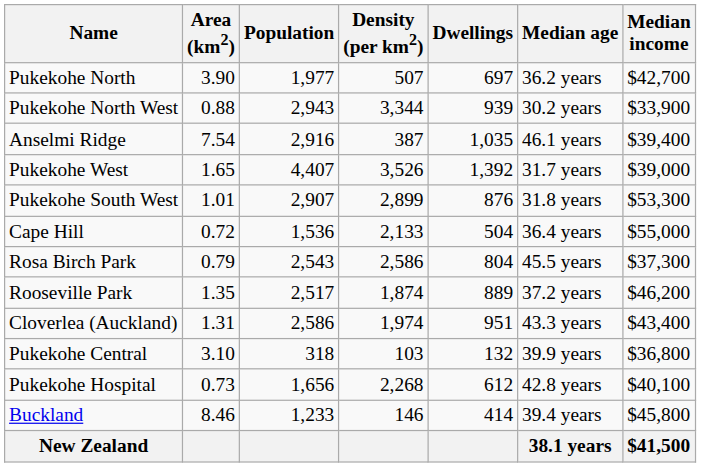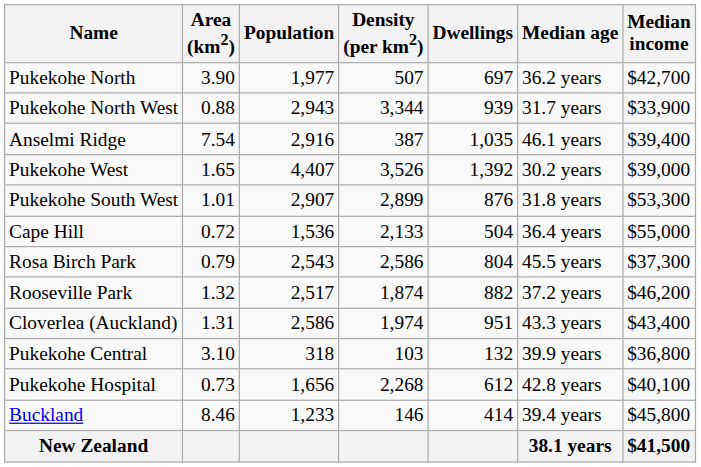Pukekohe North West | Median age: 30.2 years -> 31.7 years
Pukekohe West | Median age: 31.7 years -> 30.2 years
Rooseville Park | Area (km2): 1.35 -> 1.32
Rooseville Park | Dwellings: 889 -> 882
